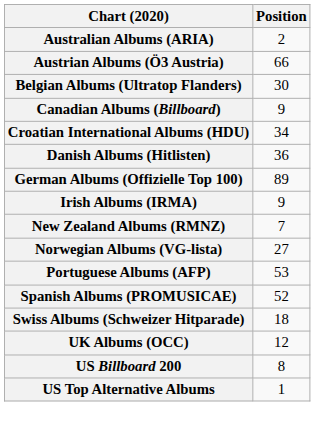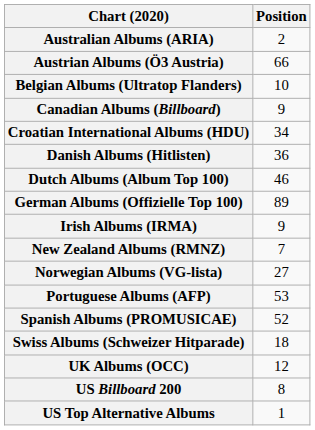Belgian Albums (Ultratop Flanders) | Position: 30 -> 10
+ row: Dutch Albums (Album Top 100) | 46
